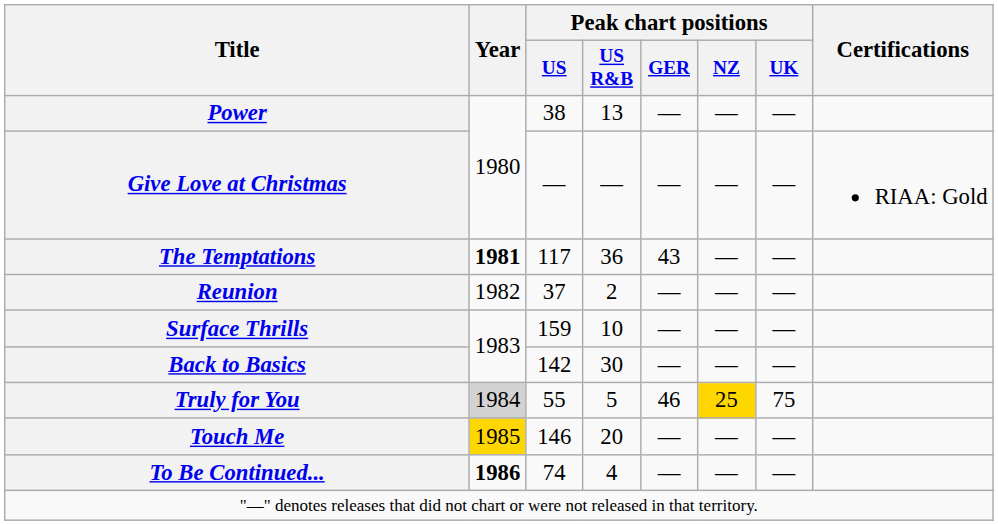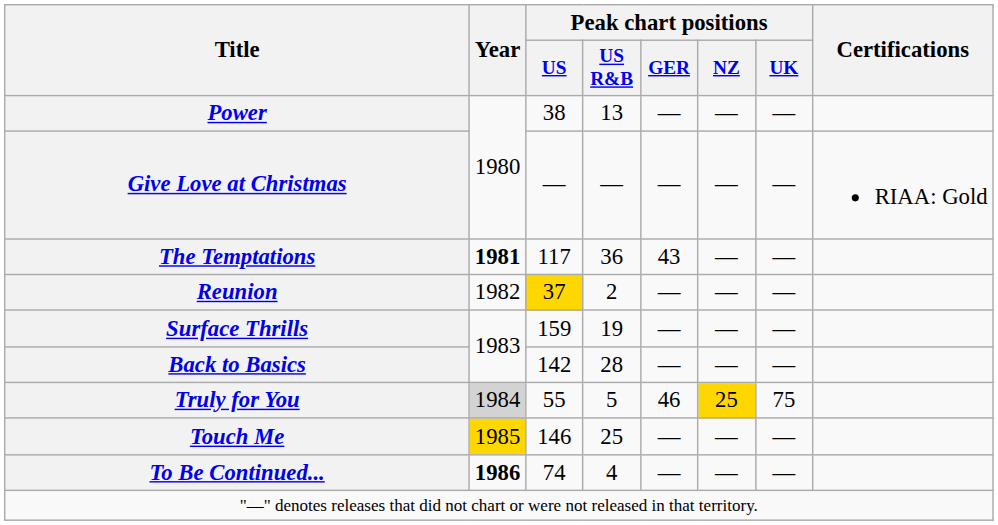Reunion | Peak chart positions / US: no background -> gold background
Surface Thrills | Peak chart positions / US R&B: 10 -> 19
Back to Basics | Peak chart positions / US R&B: 30 -> 28
Touch Me | Peak chart positions / US R&B: 20 -> 25
